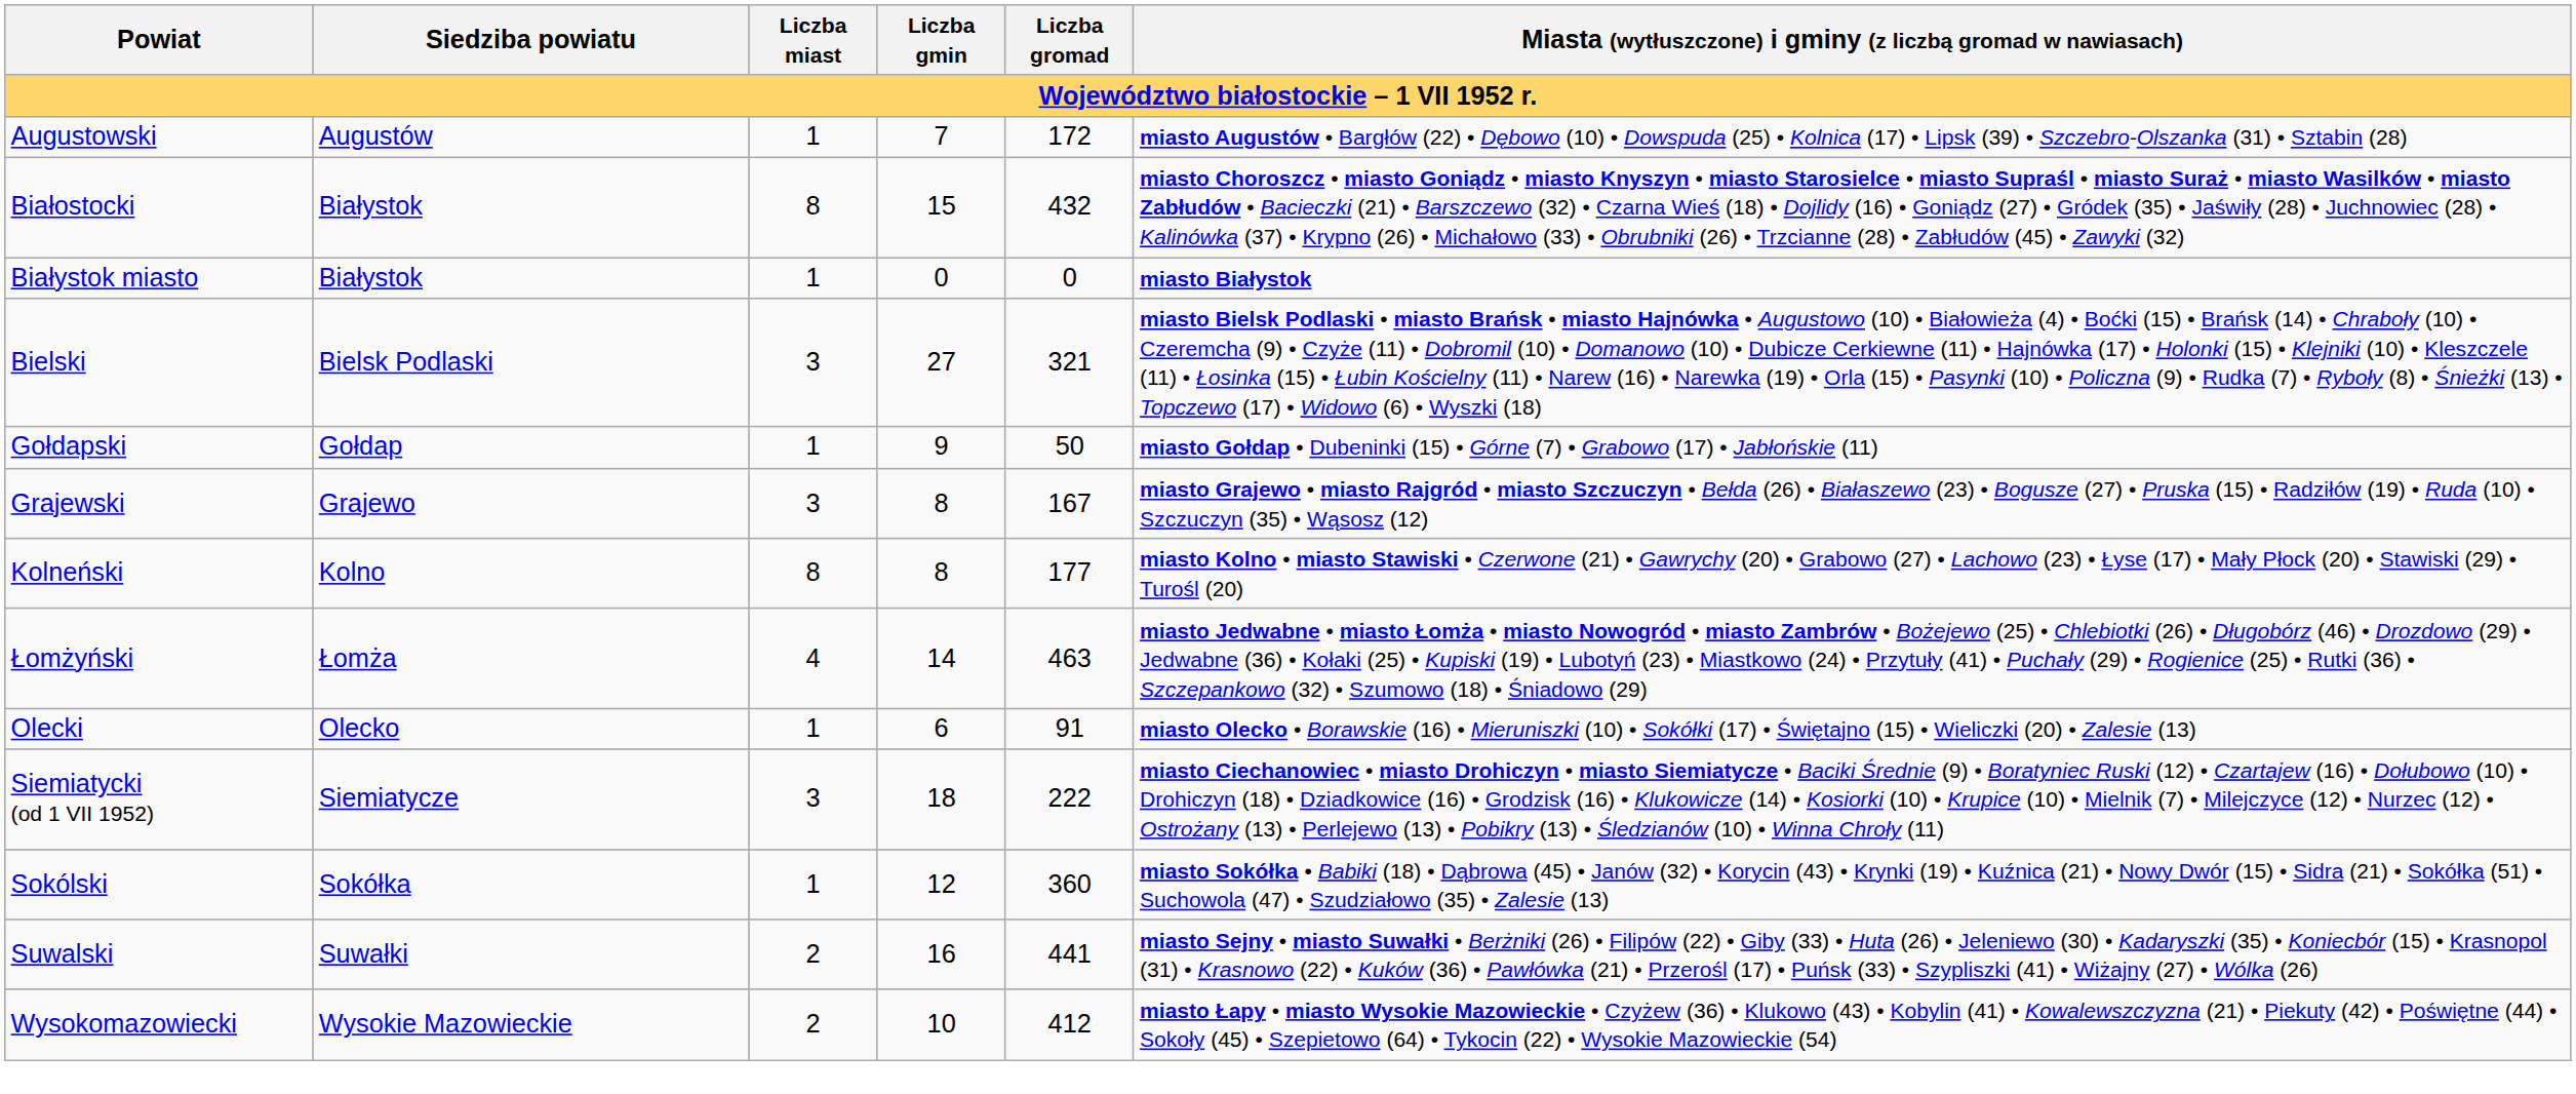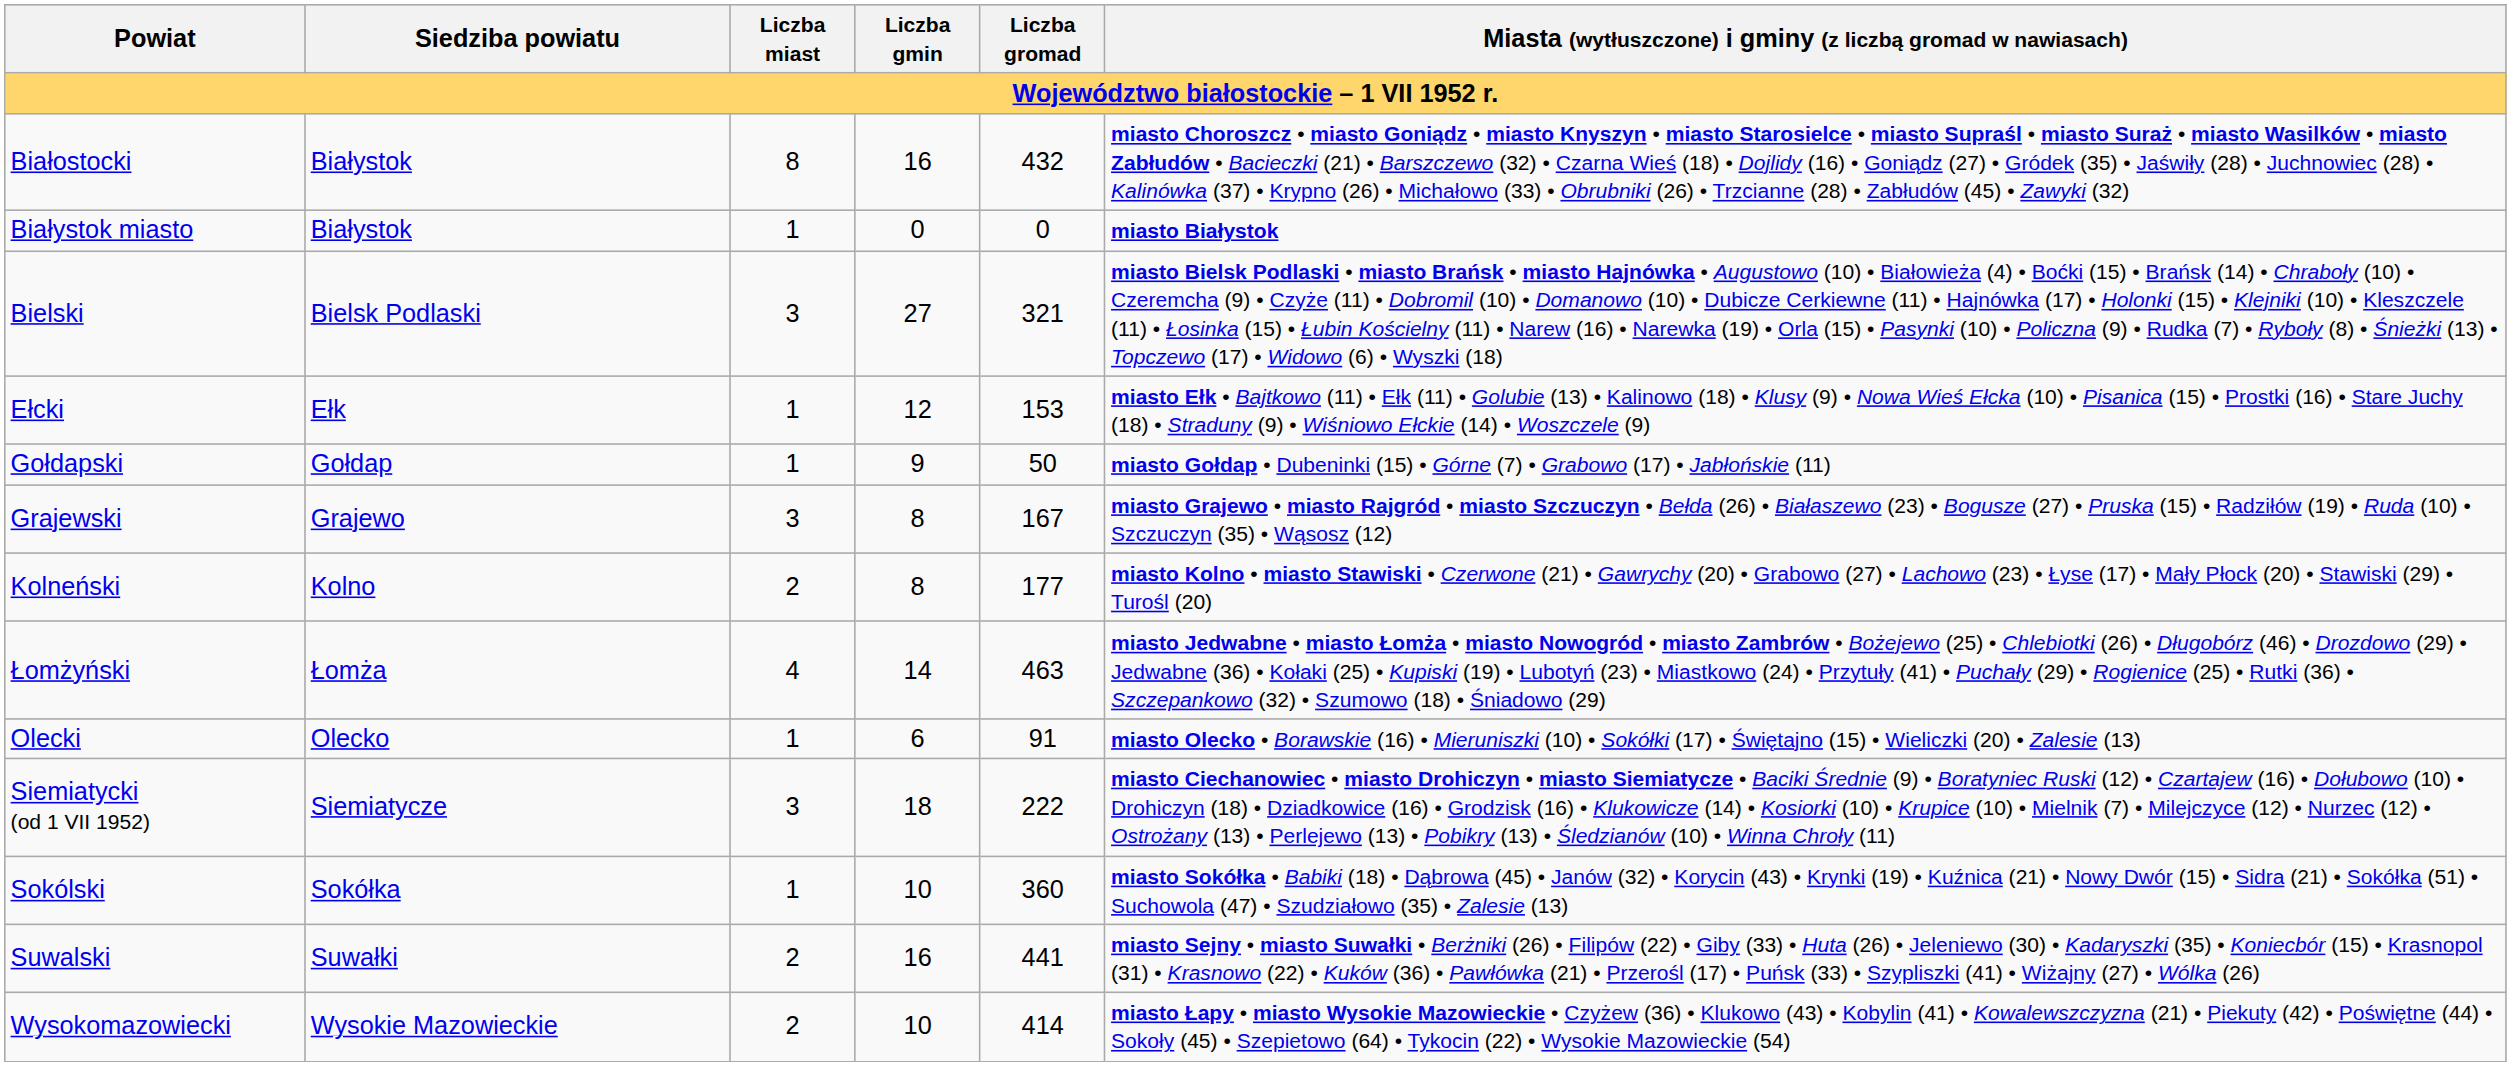- row: Augustowski | Augustów | 1 | 7 | 172 | miasto Augustów • Bargłów (22) • Dębowo (10) • Dowspuda (25) • Kolnica (17) • Lipsk (39) • Szczebro-Olszanka (31) • Sztabin (28)
Białostocki | Liczba gmin: 15 -> 16
+ row: Ełcki | Ełk | 1 | 12 | 153 | miasto Ełk • Bajtkowo (11) • Ełk (11) • Golubie (13) • Kalinowo (18) • Klusy (9) • Nowa Wieś Ełcka (10) • Pisanica (15) • Prostki (16) • Stare Juchy (18) • Straduny (9) • Wiśniowo Ełckie (14) • Woszczele (9)
Kolneński | Liczba miast: 8 -> 2
Sokólski | Liczba gmin: 12 -> 10
Wysokomazowiecki | Liczba gromad: 412 -> 414
